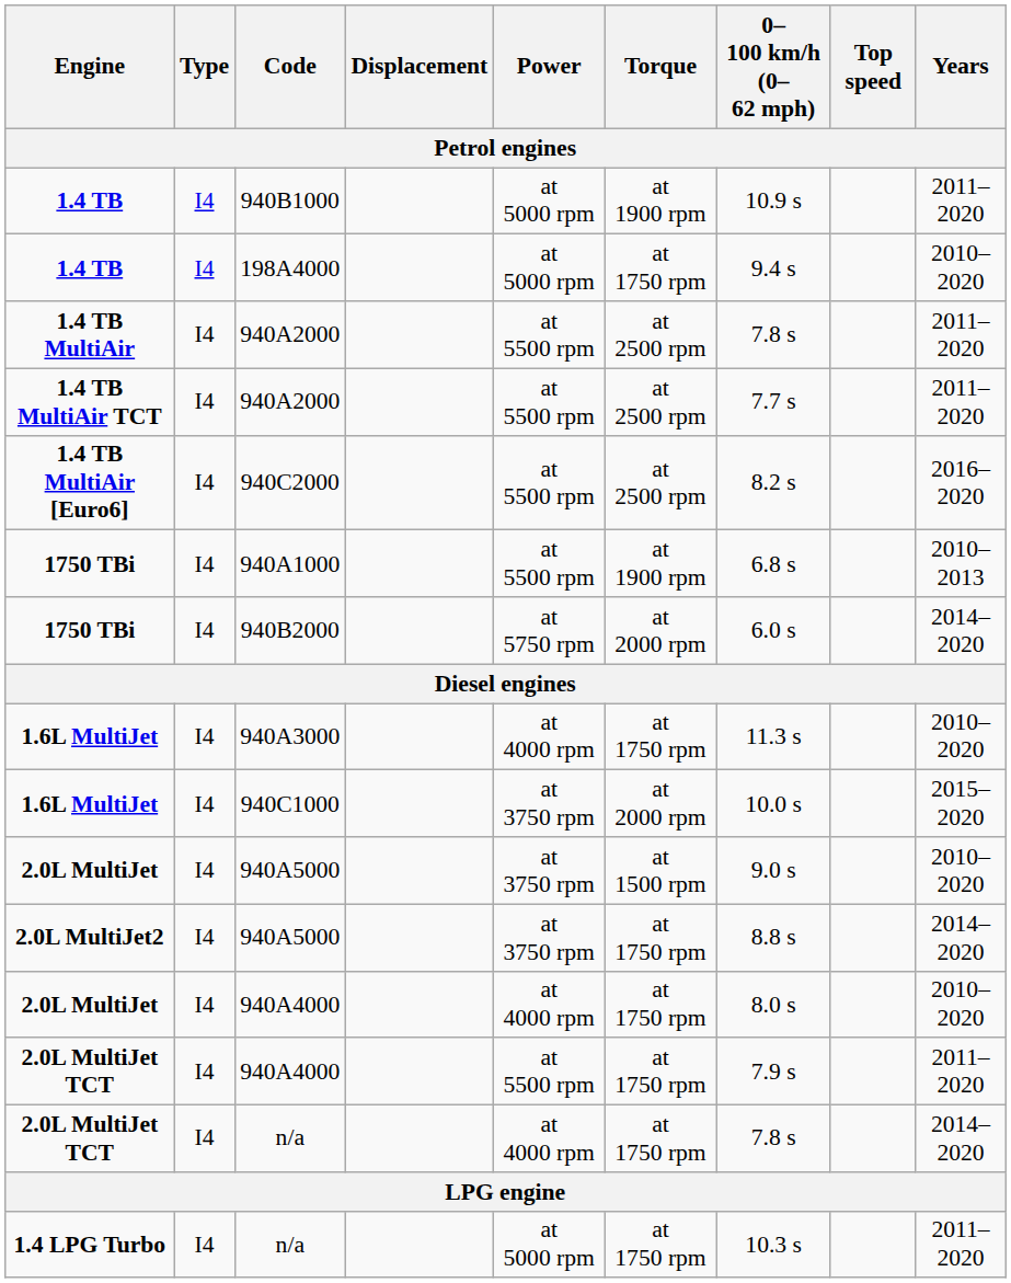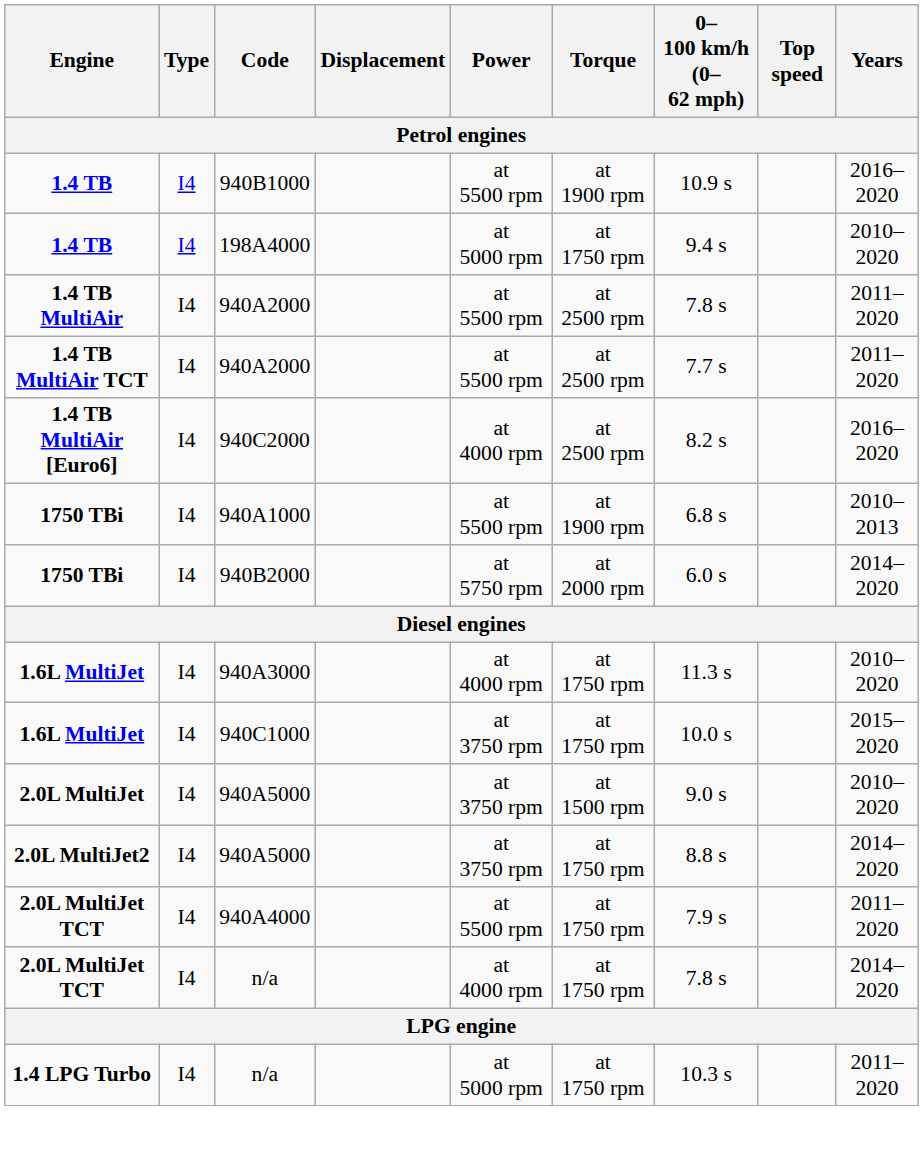940B1000 | Power: at 5000 rpm -> at 5500 rpm
940B1000 | Years: 2011–2020 -> 2016–2020
940C2000 | Power: at 5500 rpm -> at 4000 rpm
940C1000 | Torque: at 2000 rpm -> at 1750 rpm
- row: 2.0L MultiJet | I4 | 940A4000 | at 4000 rpm | at 1750 rpm | 8.0 s | 2010–2020
